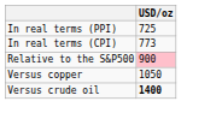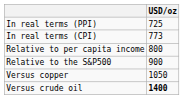+ row: Relative to per capita income | 800
Relative to the S&P500 | USD/oz: pink background -> no background
